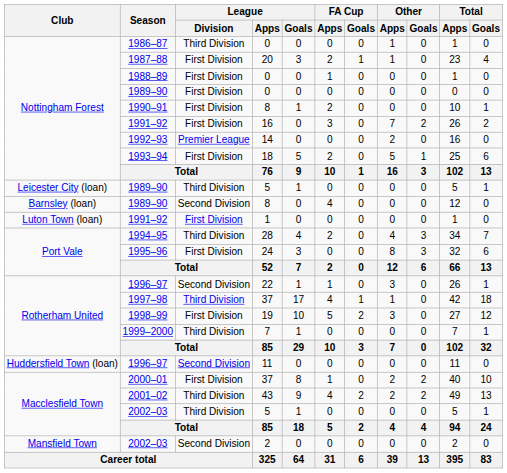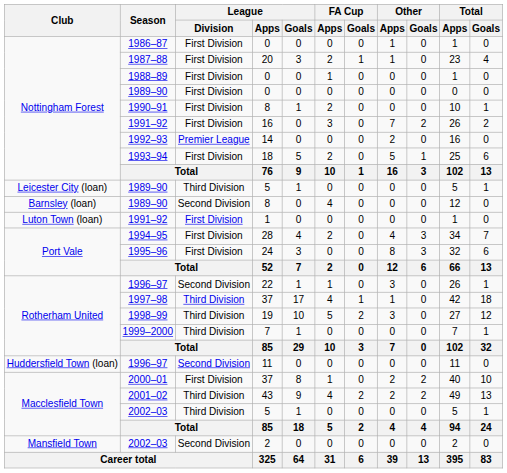1986–87 | League / Division: Third Division -> First Division
1994–95 | League / Division: Third Division -> First Division
1998–99 | League / Division: First Division -> Third Division
